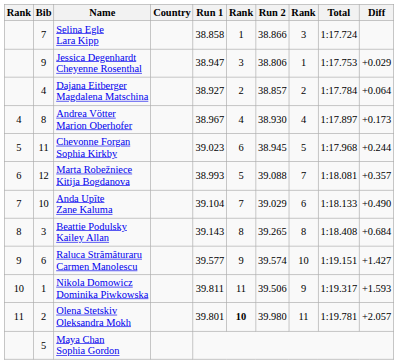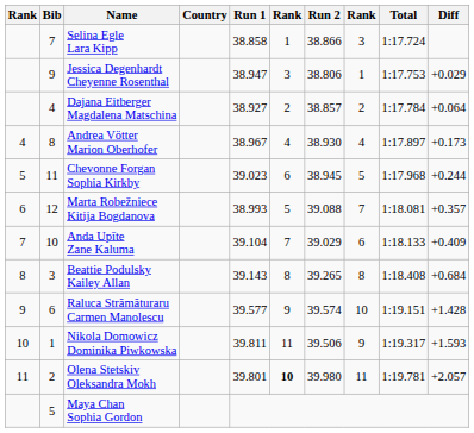Anda Upīte Zane Kaluma | Diff: +0.490 -> +0.409
Raluca Strămăturaru Carmen Manolescu | Diff: +1.427 -> +1.428
